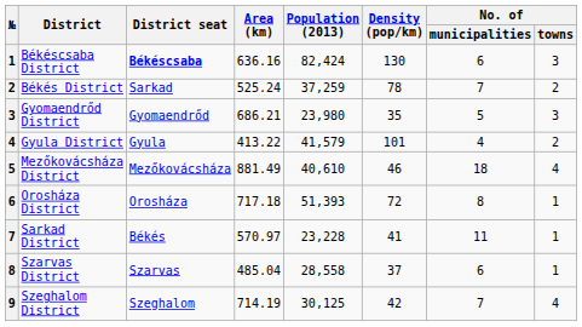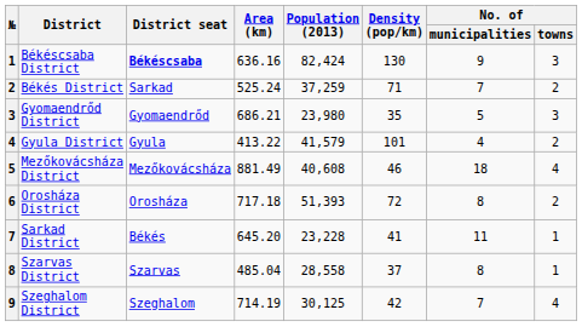Békéscsaba District | No. of / municipalities: 6 -> 9
Békés District | Density (pop/km): 78 -> 71
Mezőkovácsháza District | Population (2013): 40,610 -> 40,608
Orosháza District | No. of / towns: 1 -> 2
Sarkad District | Area (km): 570.97 -> 645.20
Szarvas District | No. of / municipalities: 6 -> 8
